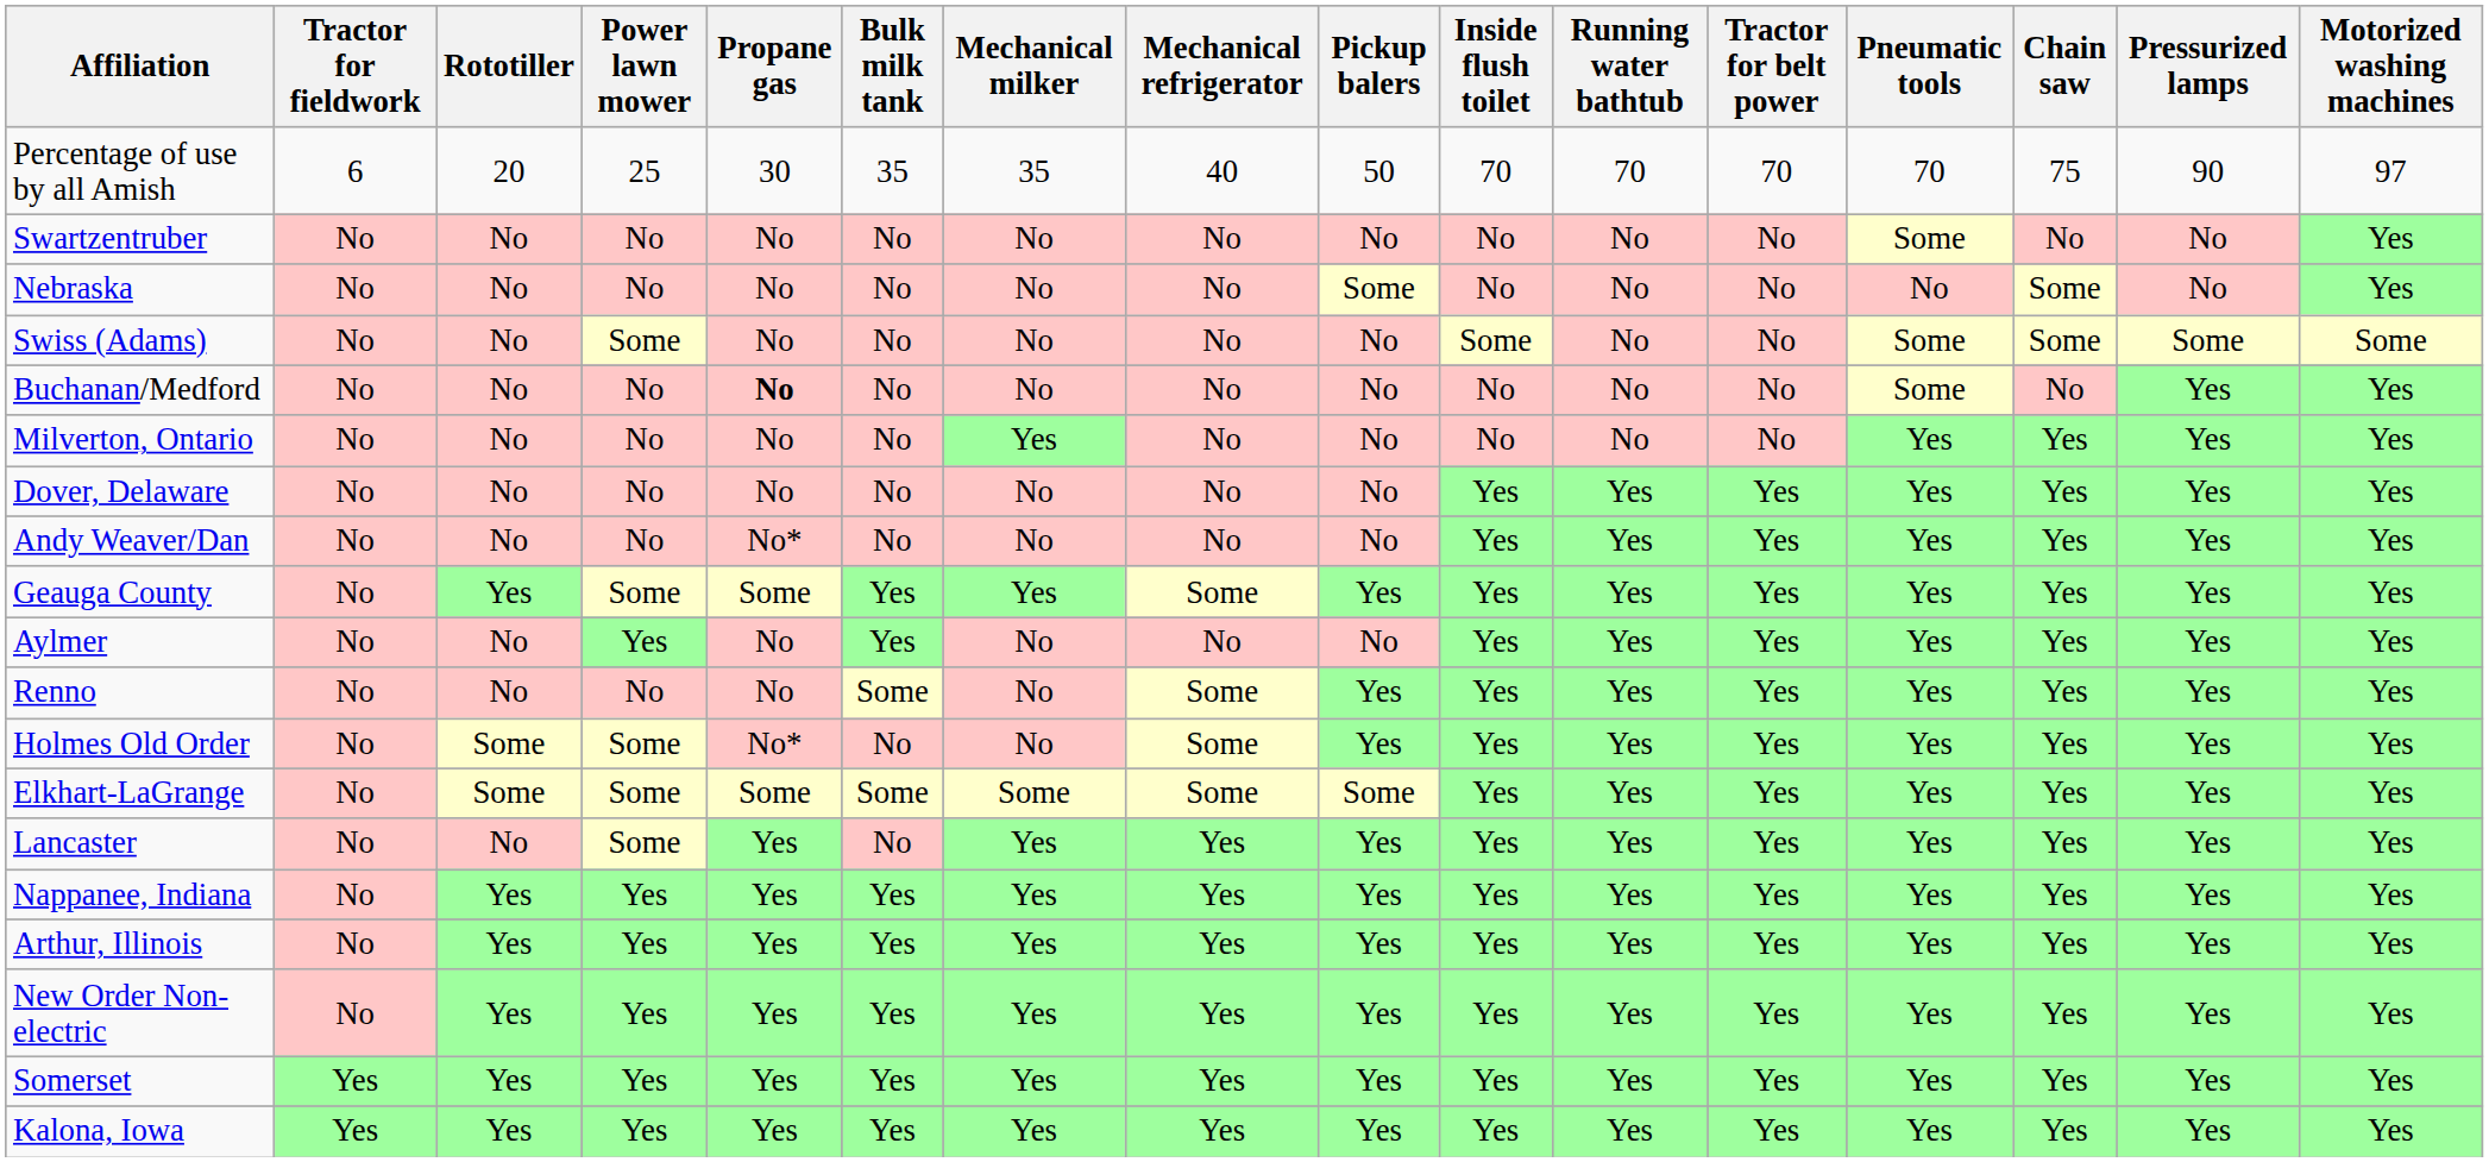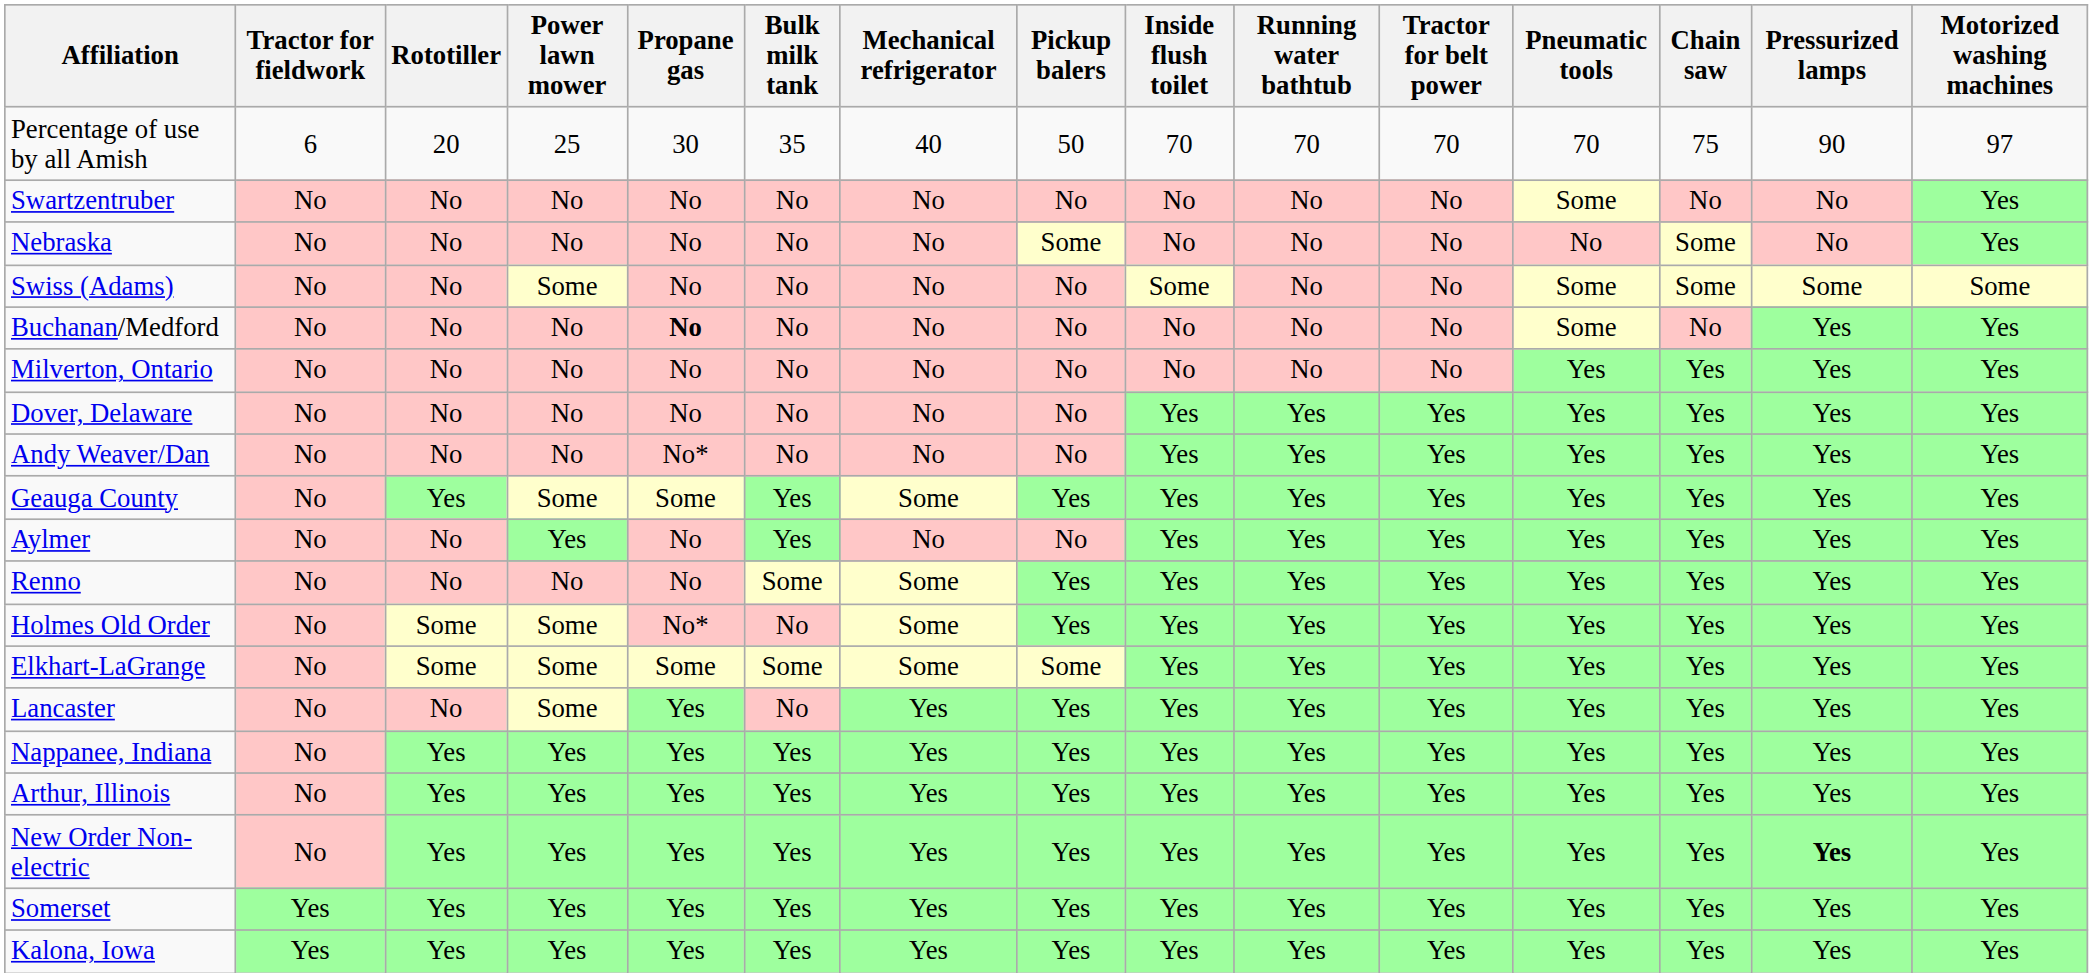- column: Mechanical milker | 35 | No | No | No | No | Yes | No | No | Yes | No | No | No | Some | Yes | Yes | Yes | Yes | Yes | Yes
New Order Non-electric | Pressurized lamps: normal -> bold
